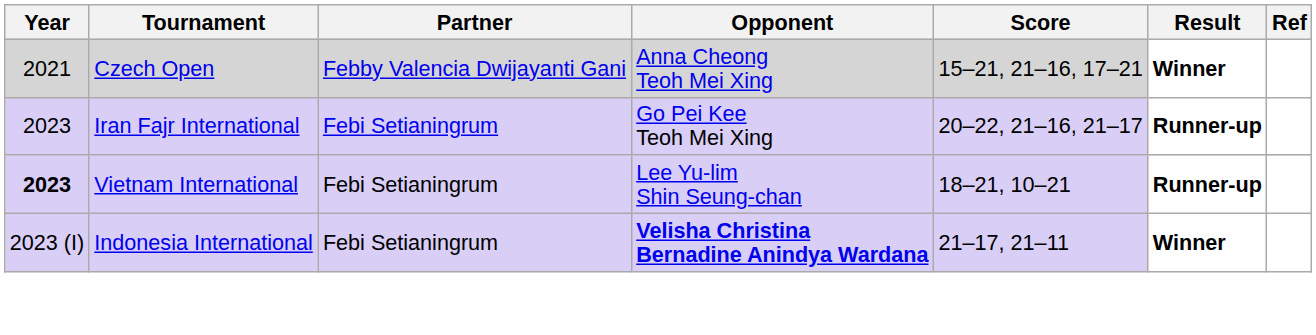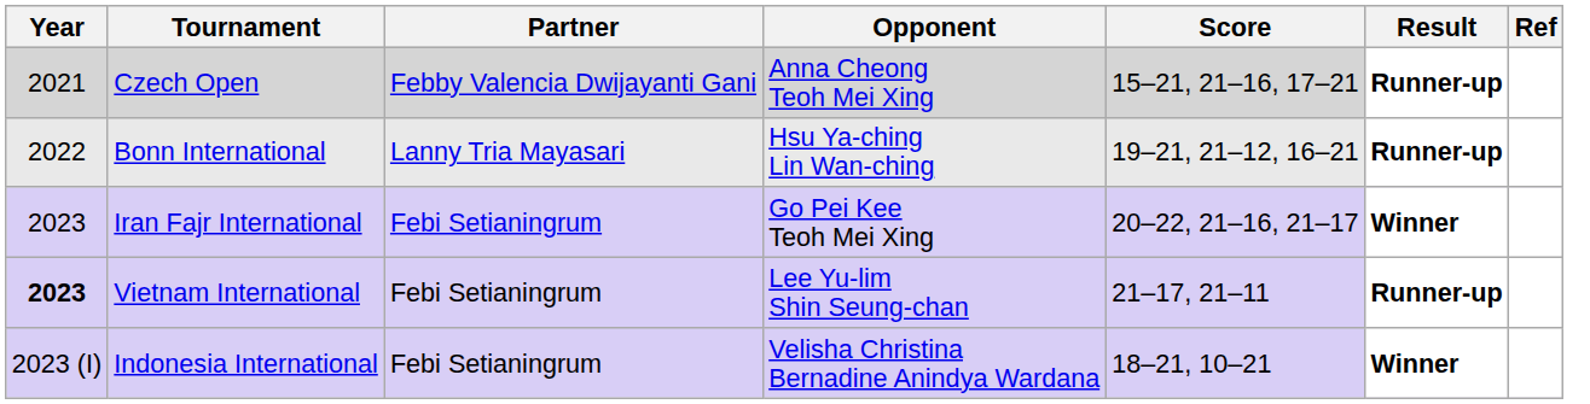Czech Open | Result: Winner -> Runner-up
+ row: 2022 | Bonn International | Lanny Tria Mayasari | Hsu Ya-ching Lin Wan-ching | 19–21, 21–12, 16–21 | Runner-up
Iran Fajr International | Result: Runner-up -> Winner
Vietnam International | Score: 18–21, 10–21 -> 21–17, 21–11
Indonesia International | Opponent: bold -> normal
Indonesia International | Score: 21–17, 21–11 -> 18–21, 10–21
